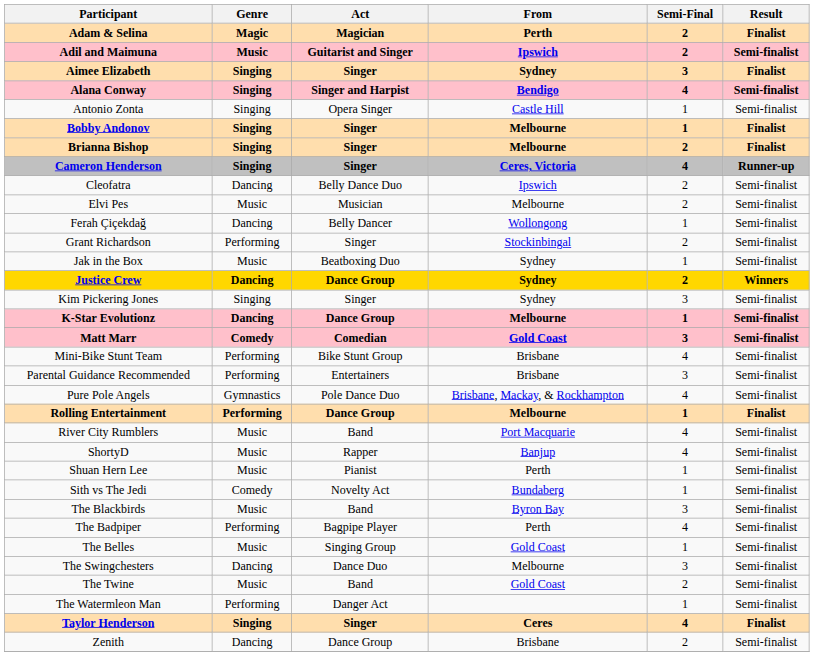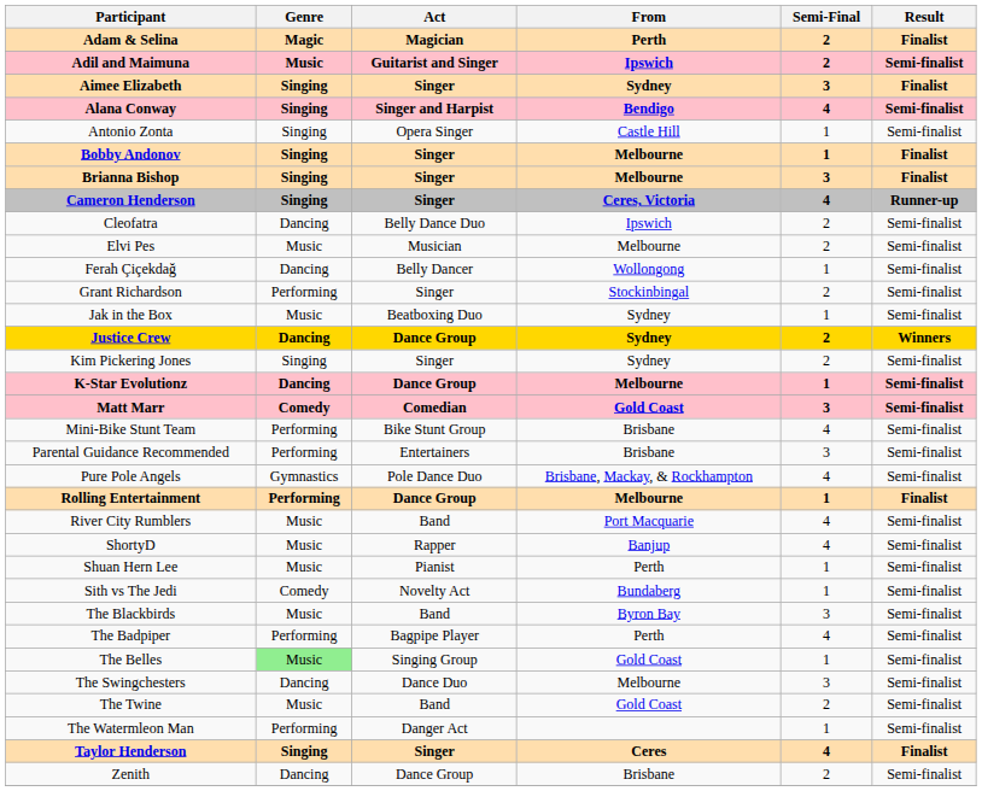Brianna Bishop | Semi-Final: 2 -> 3
Kim Pickering Jones | Semi-Final: 3 -> 2
The Belles | Genre: no background -> lightgreen background
